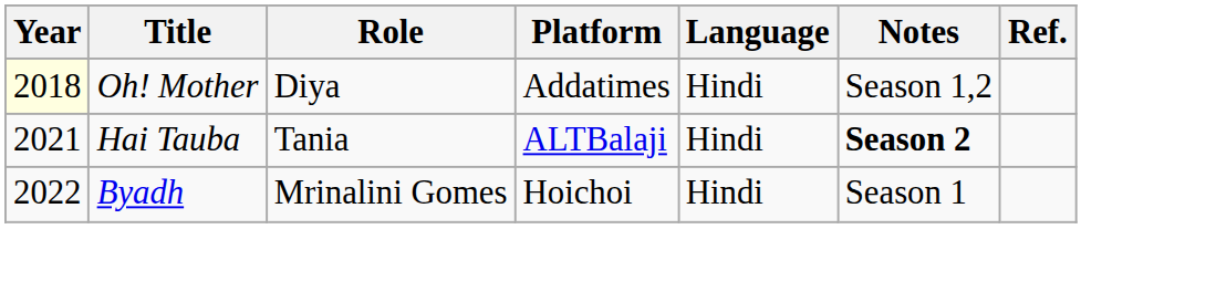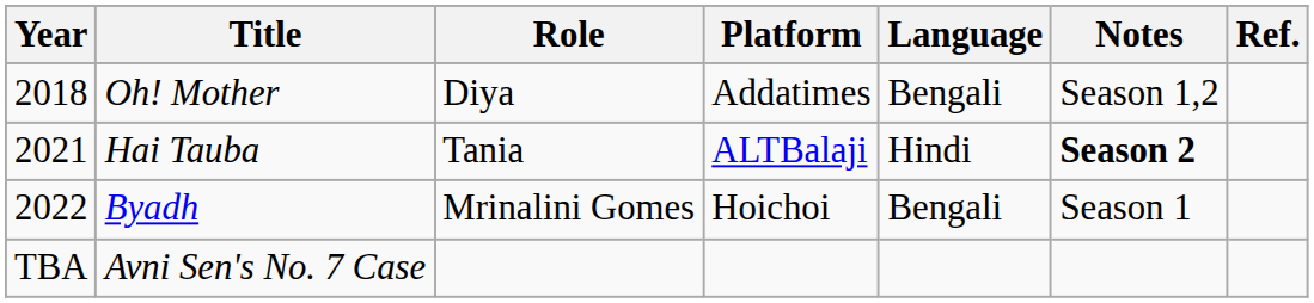Oh! Mother | Year: lightyellow background -> no background
Oh! Mother | Language: Hindi -> Bengali
Byadh | Language: Hindi -> Bengali
+ row: TBA | Avni Sen's No. 7 Case
